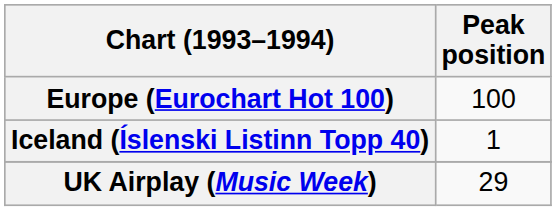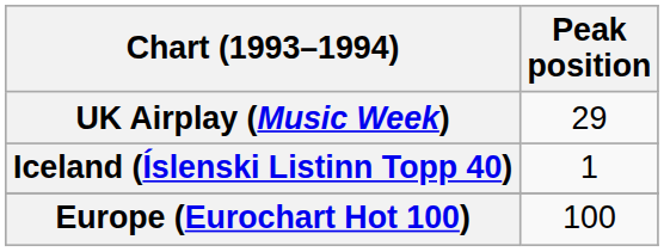rows swapped: Europe (Eurochart Hot 100) <-> UK Airplay (Music Week)
